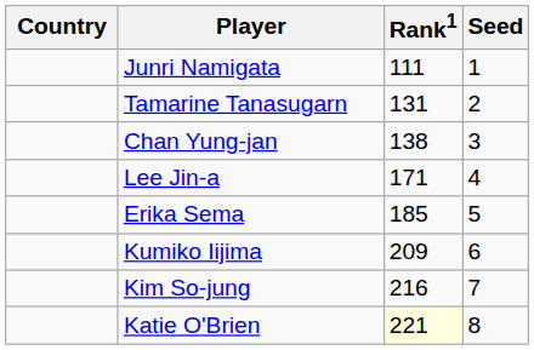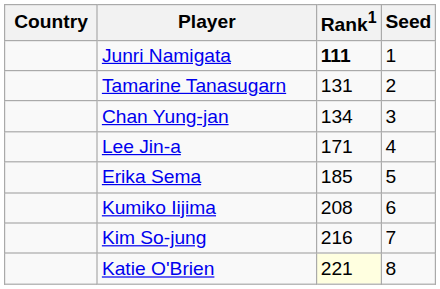Junri Namigata | Rank1: normal -> bold
Chan Yung-jan | Rank1: 138 -> 134
Kumiko Iijima | Rank1: 209 -> 208
